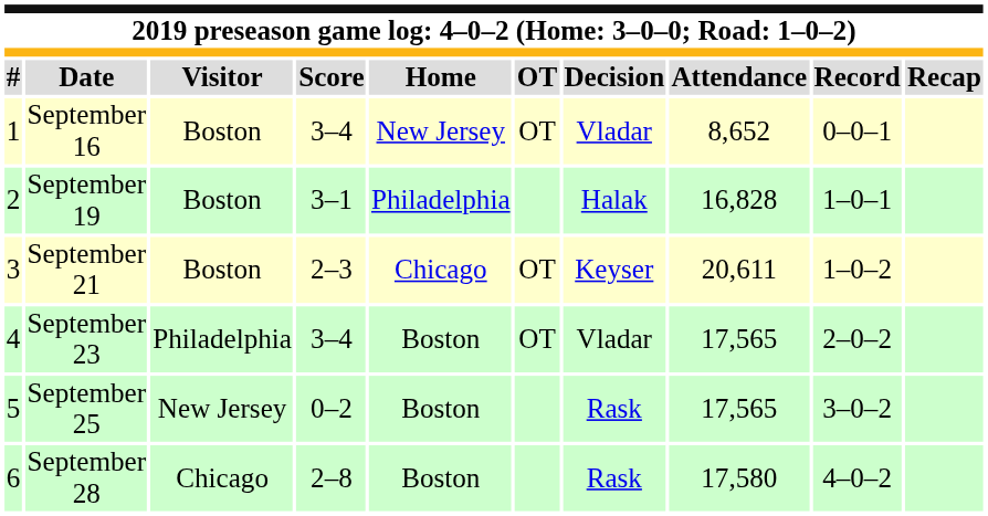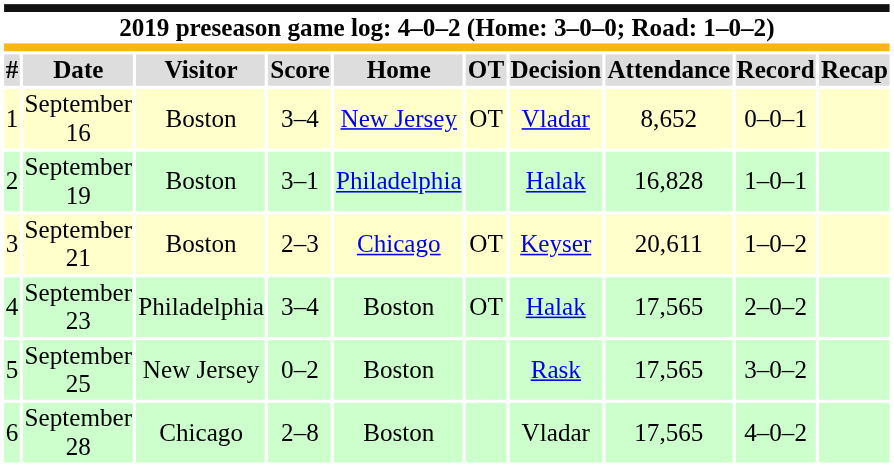September 23 | Decision: Vladar -> Halak
September 28 | Decision: Rask -> Vladar
September 28 | Attendance: 17,580 -> 17,565
